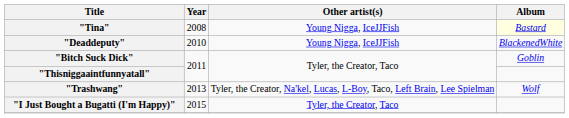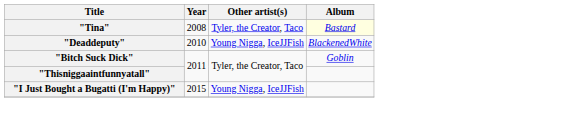"Tina" | Other artist(s): Young Nigga, IceJJFish -> Tyler, the Creator, Taco
- row: "Trashwang" | 2013 | Tyler, the Creator, Na'kel, Lucas, L-Boy, Taco, Left Brain, Lee Spielman | Wolf
"I Just Bought a Bugatti (I'm Happy)" | Other artist(s): Tyler, the Creator, Taco -> Young Nigga, IceJJFish
